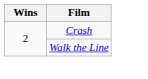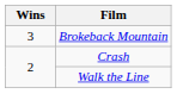+ row: 3 | Brokeback Mountain
